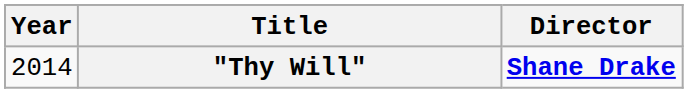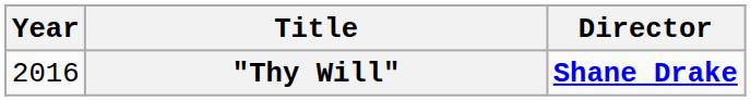"Thy Will" | Year: 2014 -> 2016
